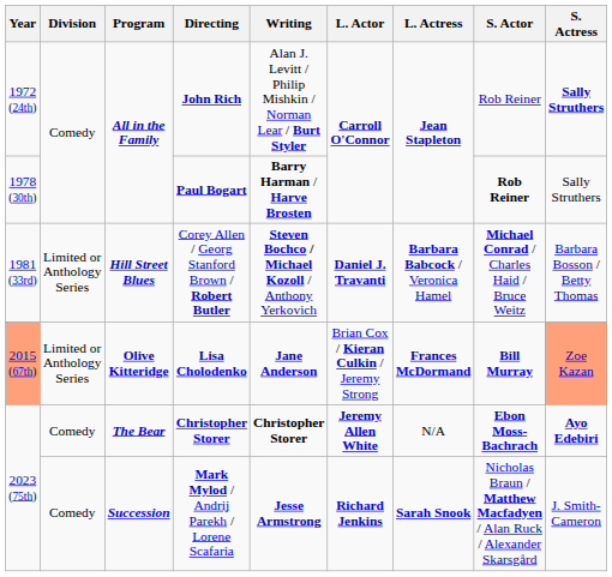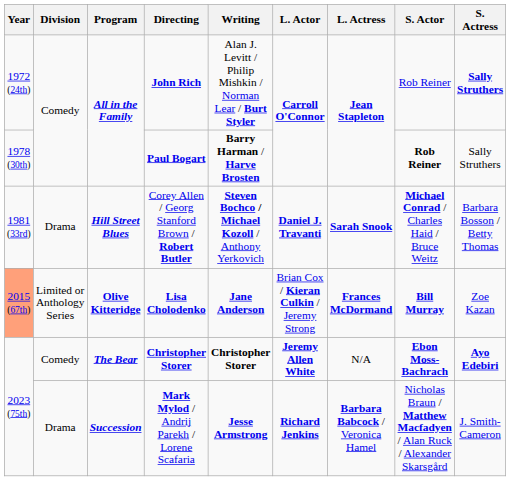Corey Allen / Georg Stanford Brown / Robert Butler | Division: Limited or Anthology Series -> Drama
Corey Allen / Georg Stanford Brown / Robert Butler | L. Actress: Barbara Babcock / Veronica Hamel -> Sarah Snook
Lisa Cholodenko | S. Actress: lightsalmon background -> no background
Mark Mylod / Andrij Parekh / Lorene Scafaria | Division: Comedy -> Drama
Mark Mylod / Andrij Parekh / Lorene Scafaria | L. Actress: Sarah Snook -> Barbara Babcock / Veronica Hamel
